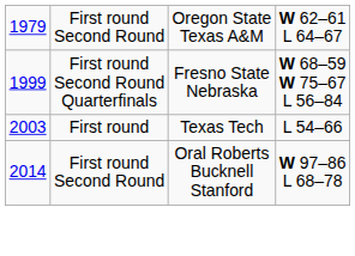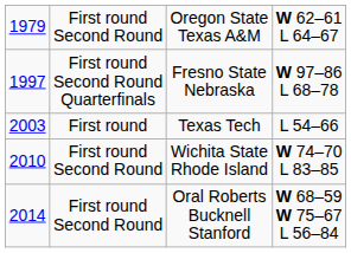Fresno State Nebraska | column 1: 1999 -> 1997
Fresno State Nebraska | column 4: W 68–59 W 75–67 L 56–84 -> W 97–86 L 68–78
+ row: 2010 | First round Second Round | Wichita State Rhode Island | W 74–70 L 83–85
Oral Roberts Bucknell Stanford | column 4: W 97–86 L 68–78 -> W 68–59 W 75–67 L 56–84
